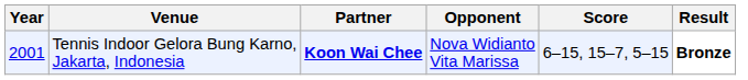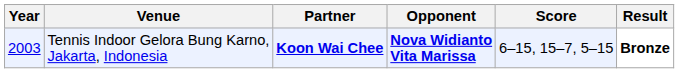Tennis Indoor Gelora Bung Karno, Jakarta, Indonesia | Year: 2001 -> 2003
Tennis Indoor Gelora Bung Karno, Jakarta, Indonesia | Opponent: normal -> bold
